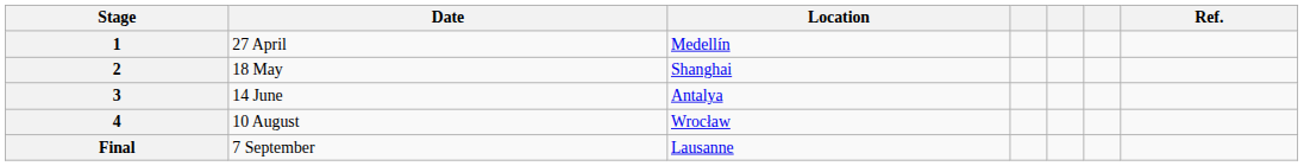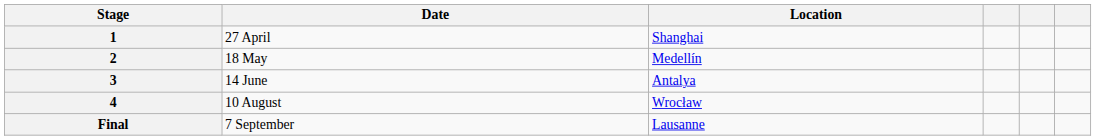- column: Ref.
1 | Location: Medellín -> Shanghai
2 | Location: Shanghai -> Medellín
